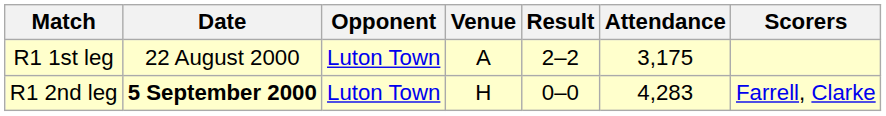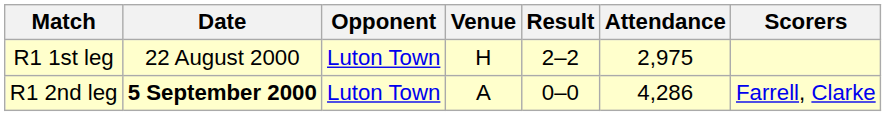R1 1st leg | Venue: A -> H
R1 1st leg | Attendance: 3,175 -> 2,975
R1 2nd leg | Venue: H -> A
R1 2nd leg | Attendance: 4,283 -> 4,286
